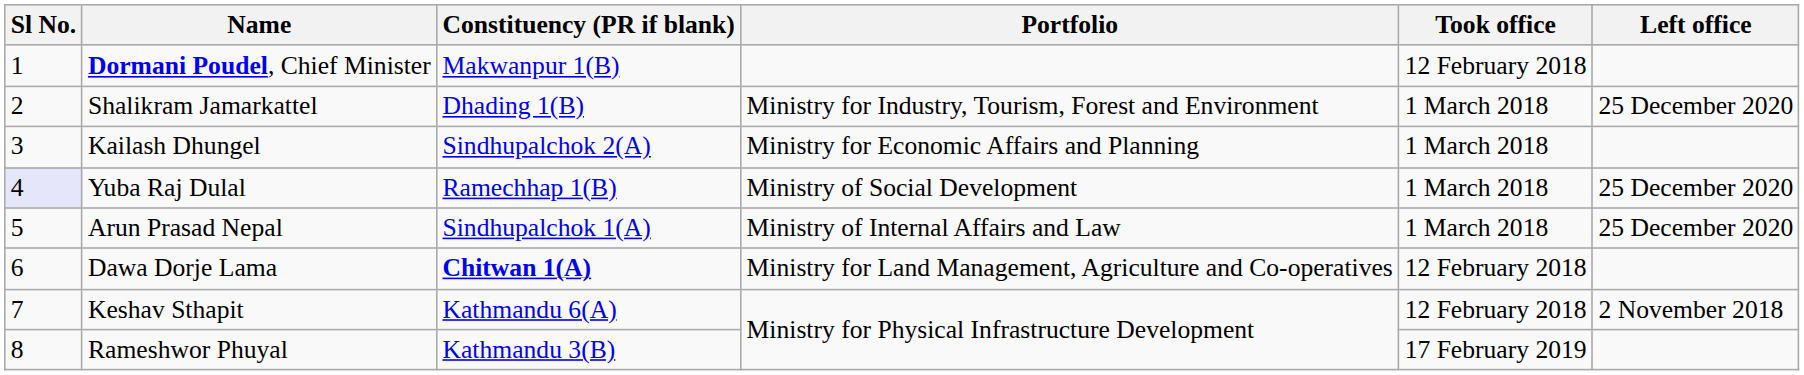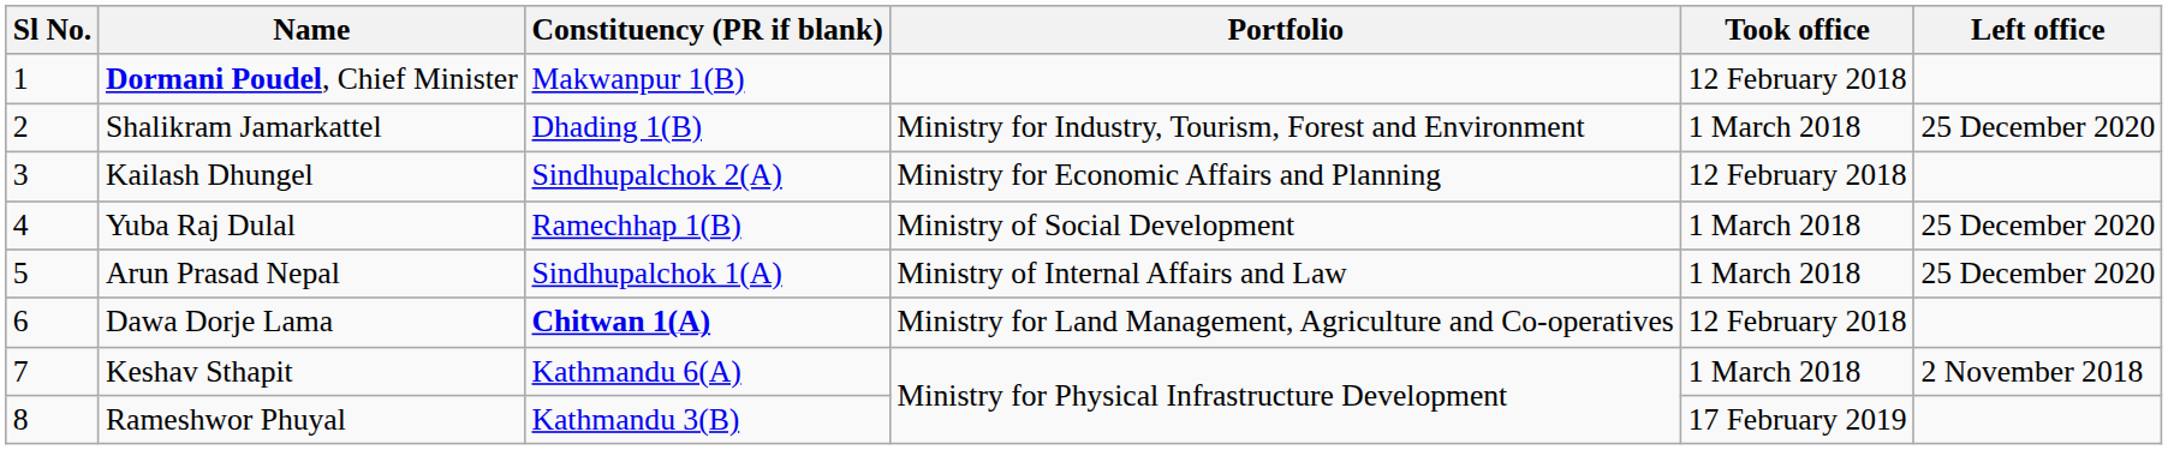Kailash Dhungel | Took office: 1 March 2018 -> 12 February 2018
Yuba Raj Dulal | Sl No.: lavender background -> no background
Keshav Sthapit | Took office: 12 February 2018 -> 1 March 2018
